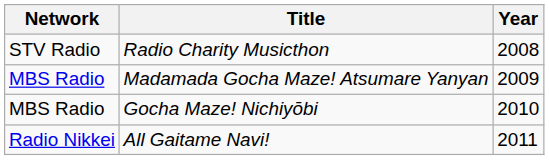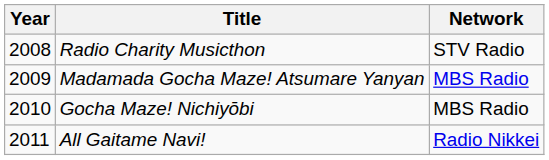columns swapped: Year <-> Network
